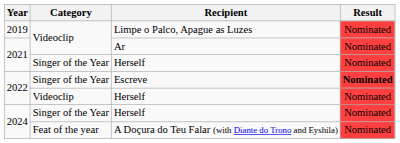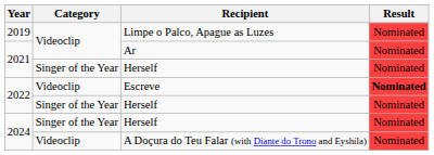Escreve | Category: Singer of the Year -> Videoclip
2022 / Herself | Category: Videoclip -> Singer of the Year
A Doçura do Teu Falar (with Diante do Trono and Eyshila) | Category: Feat of the year -> Videoclip
